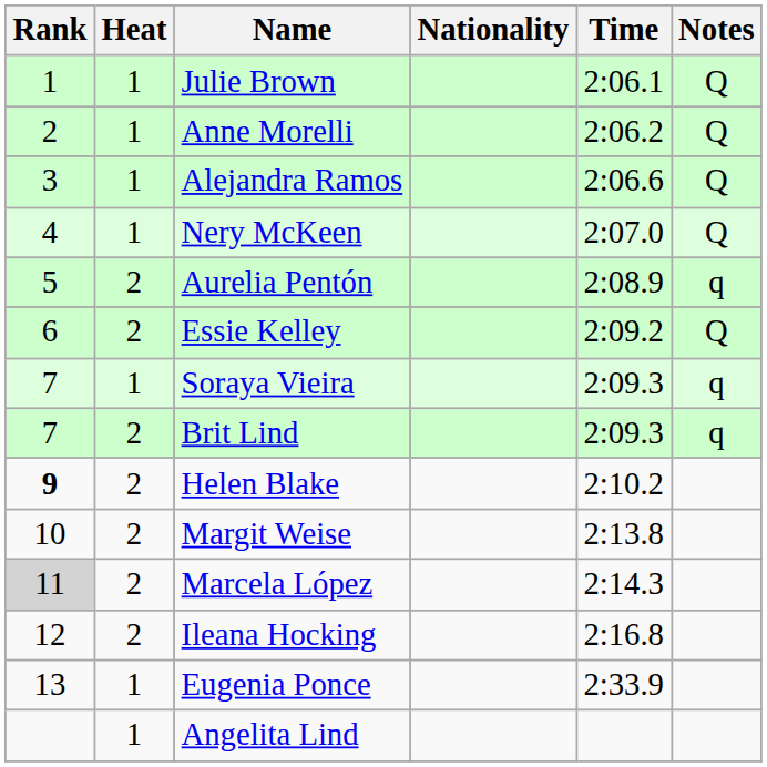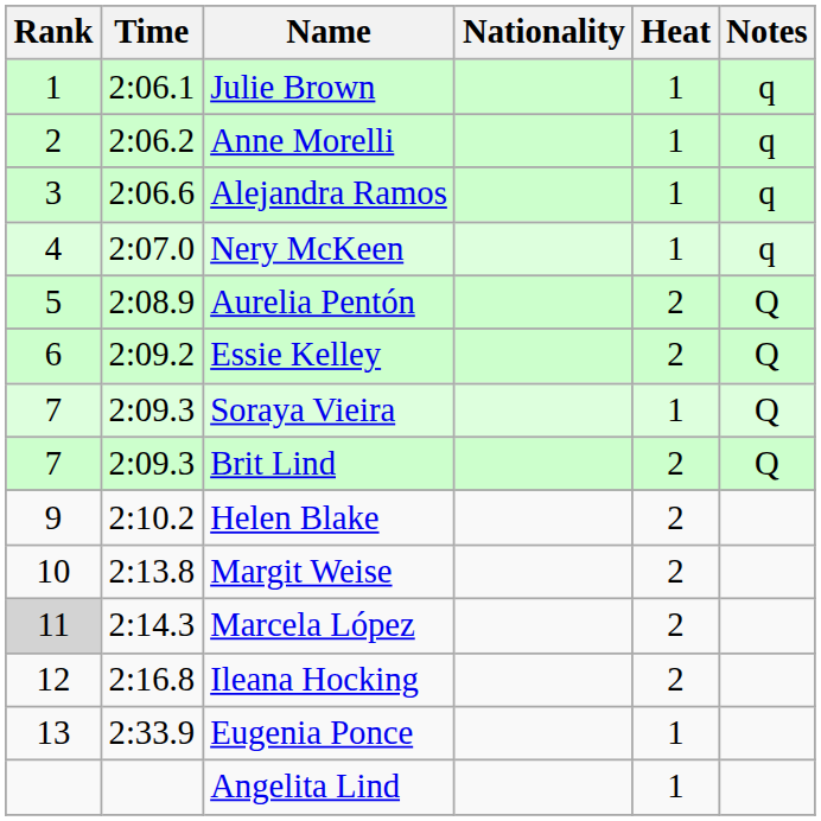columns swapped: Heat <-> Time
Julie Brown | Notes: Q -> q
Anne Morelli | Notes: Q -> q
Alejandra Ramos | Notes: Q -> q
Nery McKeen | Notes: Q -> q
Aurelia Pentón | Notes: q -> Q
Soraya Vieira | Notes: q -> Q
Brit Lind | Notes: q -> Q
Helen Blake | Rank: bold -> normal
